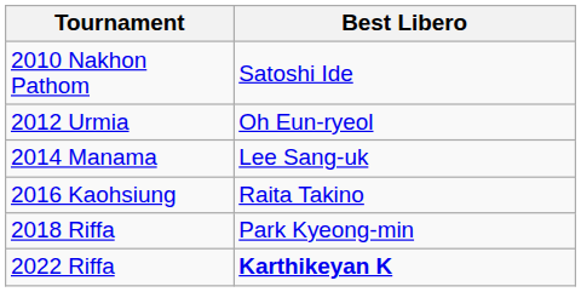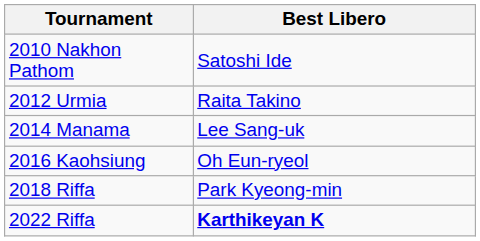2012 Urmia | Best Libero: Oh Eun-ryeol -> Raita Takino
2016 Kaohsiung | Best Libero: Raita Takino -> Oh Eun-ryeol
